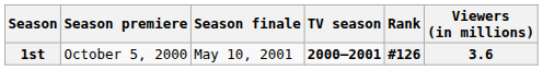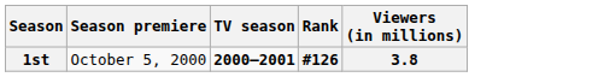- column: Season finale | May 10, 2001
1st | Viewers (in millions): 3.6 -> 3.8
